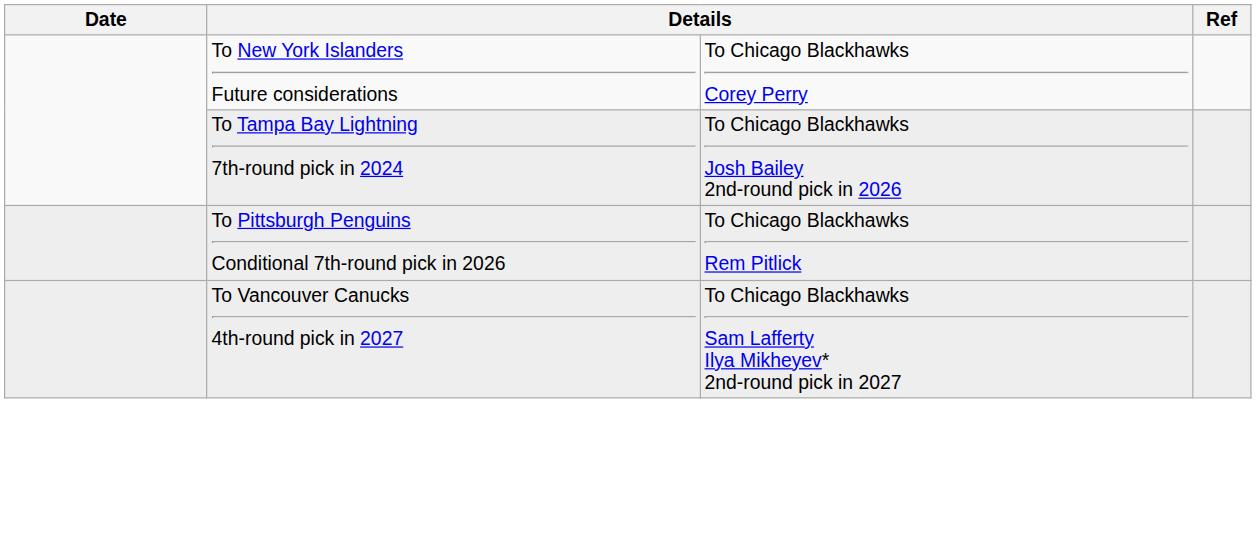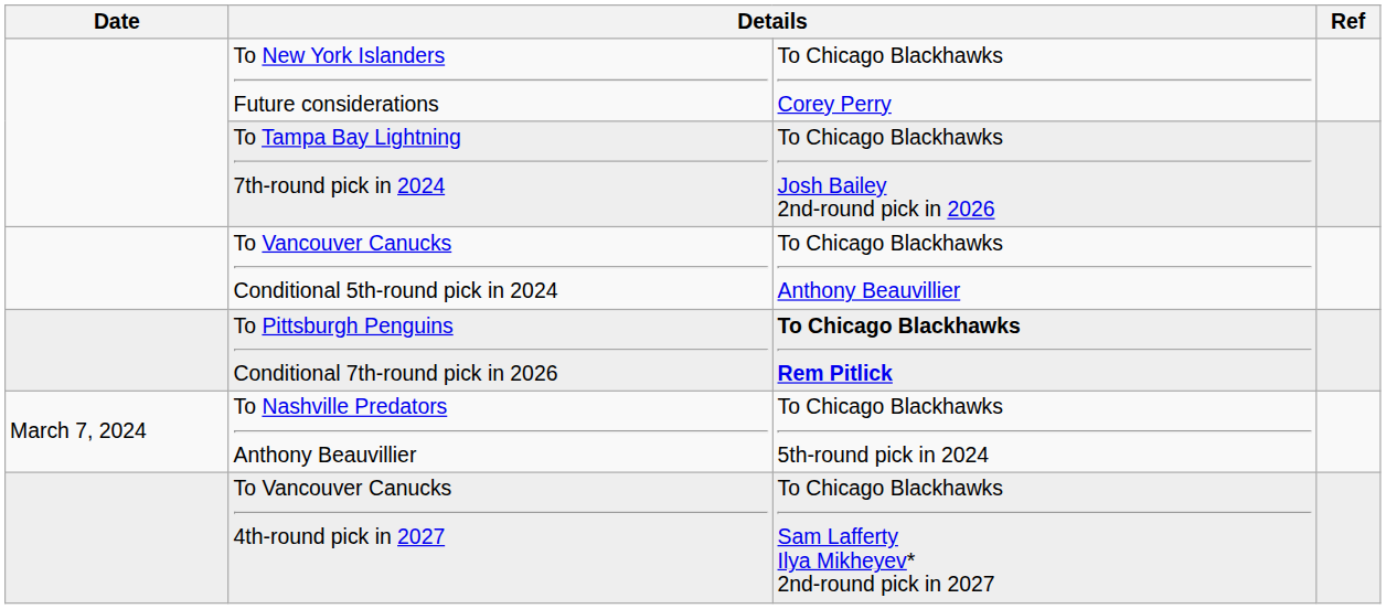+ row: To Vancouver Canucks Conditional 5th-round pick in 2024 | To Chicago Blackhawks Anthony Beauvillier
To Pittsburgh Penguins Conditional 7th-round pick in 2026 | column 3: normal -> bold
+ row: March 7, 2024 | To Nashville Predators Anthony Beauvillier | To Chicago Blackhawks 5th-round pick in 2024
